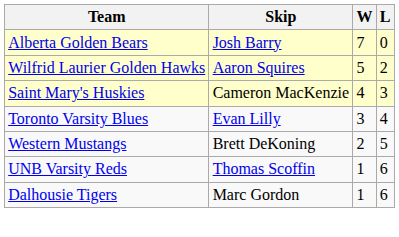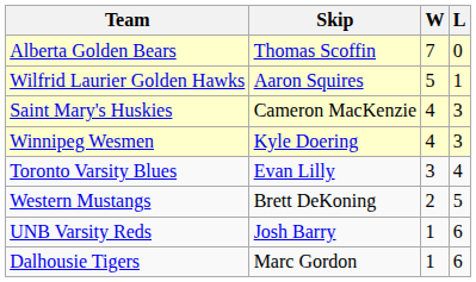Alberta Golden Bears | Skip: Josh Barry -> Thomas Scoffin
Wilfrid Laurier Golden Hawks | L: 2 -> 1
+ row: Winnipeg Wesmen | Kyle Doering | 4 | 3
UNB Varsity Reds | Skip: Thomas Scoffin -> Josh Barry
